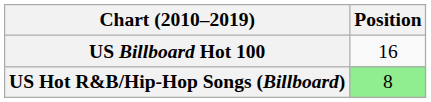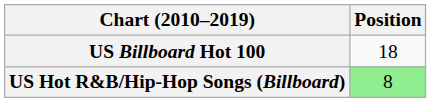US Billboard Hot 100 | Position: 16 -> 18
